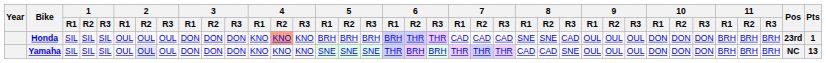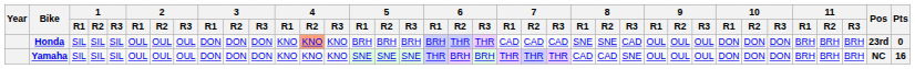Honda | Pts: 1 -> 0
Yamaha | 2 / R2: lavender background -> no background
Yamaha | Pts: 13 -> 16
